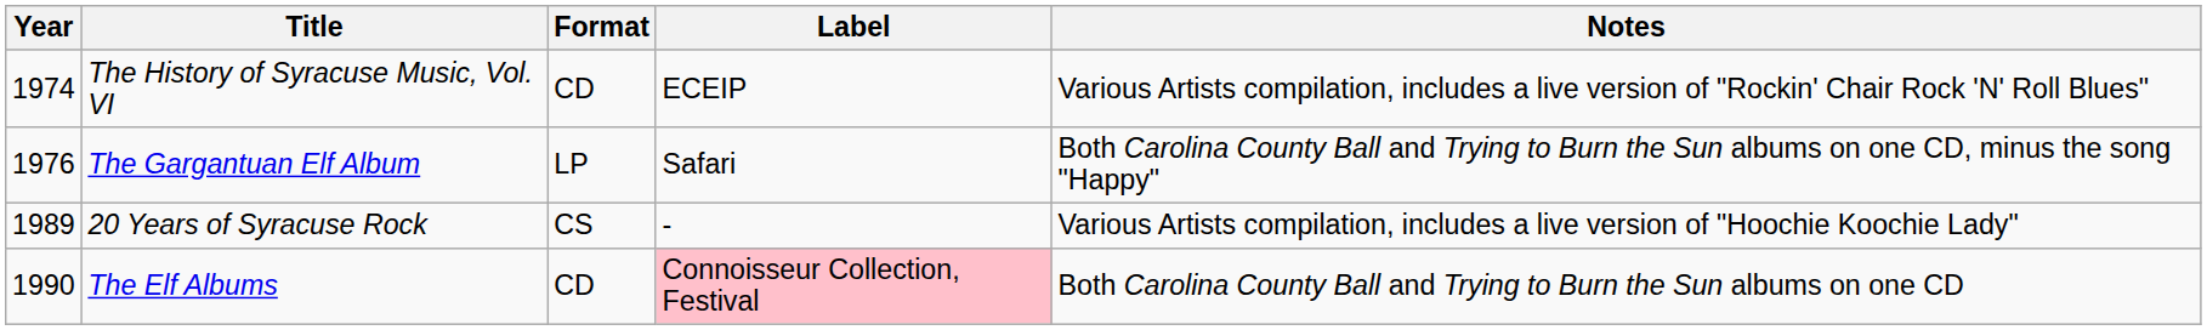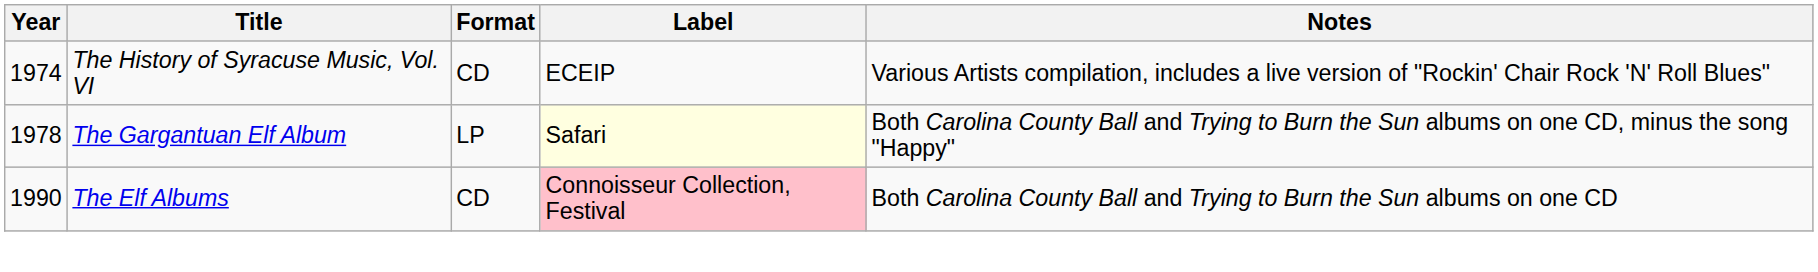The Gargantuan Elf Album | Year: 1976 -> 1978
The Gargantuan Elf Album | Label: no background -> lightyellow background
- row: 1989 | 20 Years of Syracuse Rock | CS | - | Various Artists compilation, includes a live version of "Hoochie Koochie Lady"
